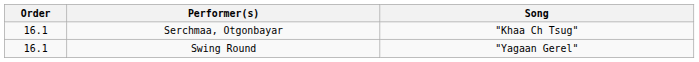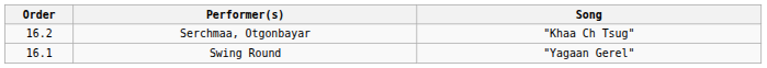Serchmaa, Otgonbayar | Order: 16.1 -> 16.2
